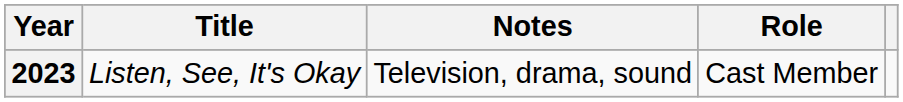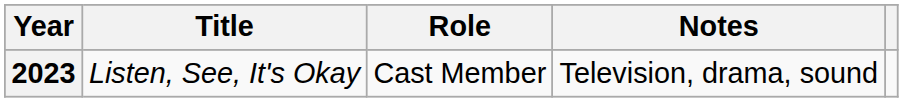columns swapped: Role <-> Notes
